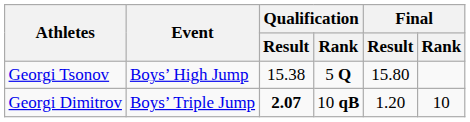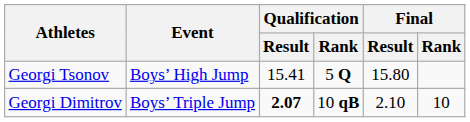Georgi Tsonov | Qualification / Result: 15.38 -> 15.41
Georgi Dimitrov | Final / Result: 1.20 -> 2.10
